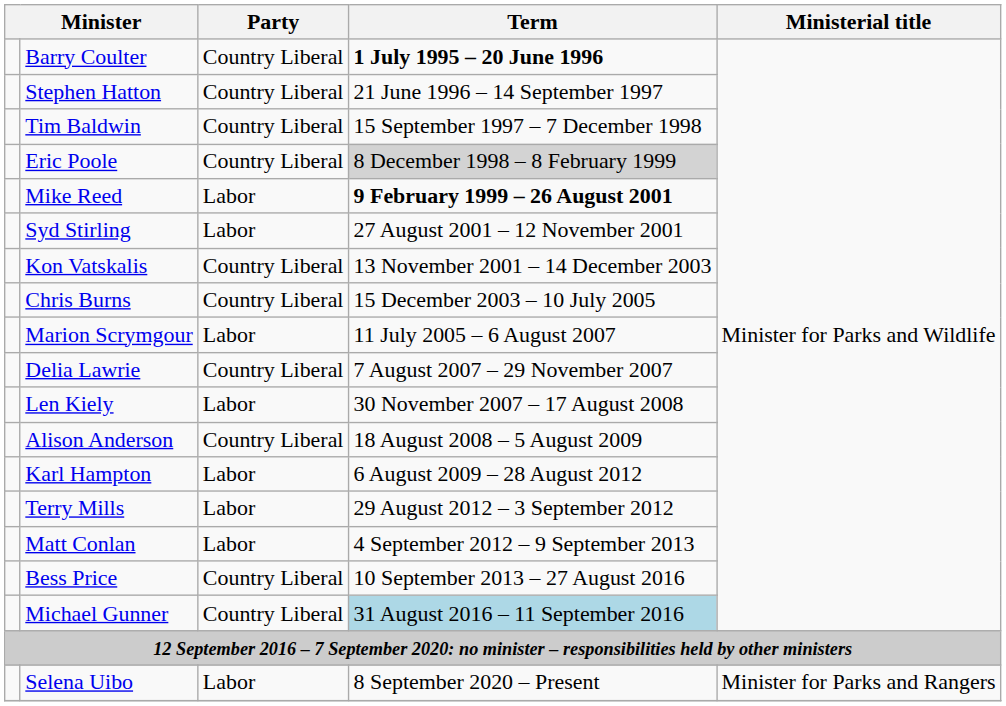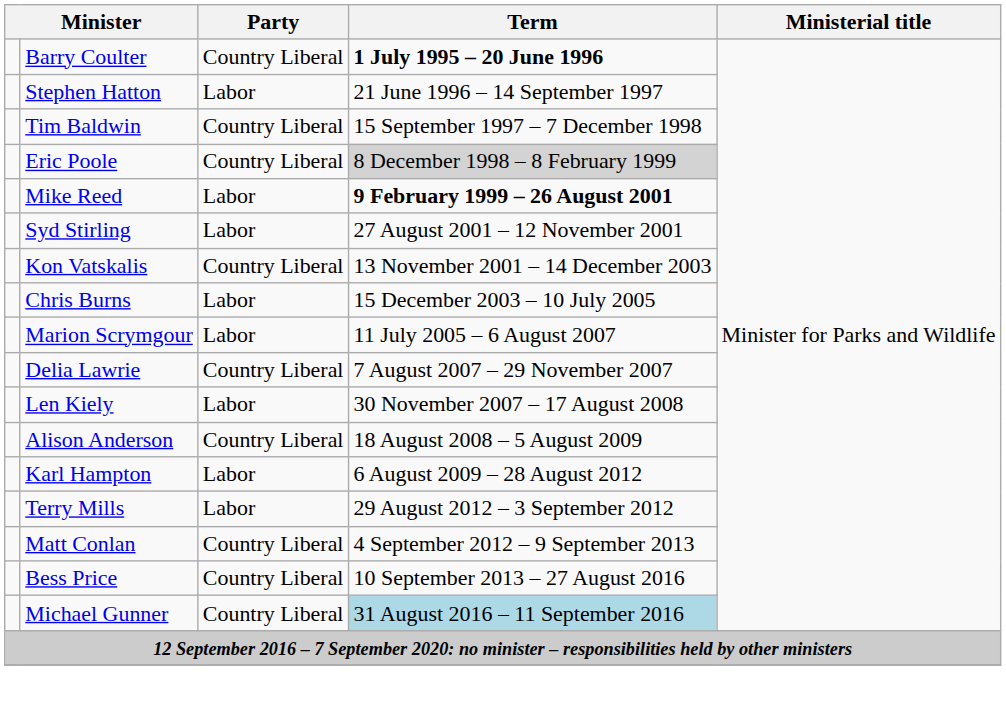Stephen Hatton | Party: Country Liberal -> Labor
Chris Burns | Party: Country Liberal -> Labor
Matt Conlan | Party: Labor -> Country Liberal
- row: Selena Uibo | Labor | 8 September 2020 – Present | Minister for Parks and Rangers
